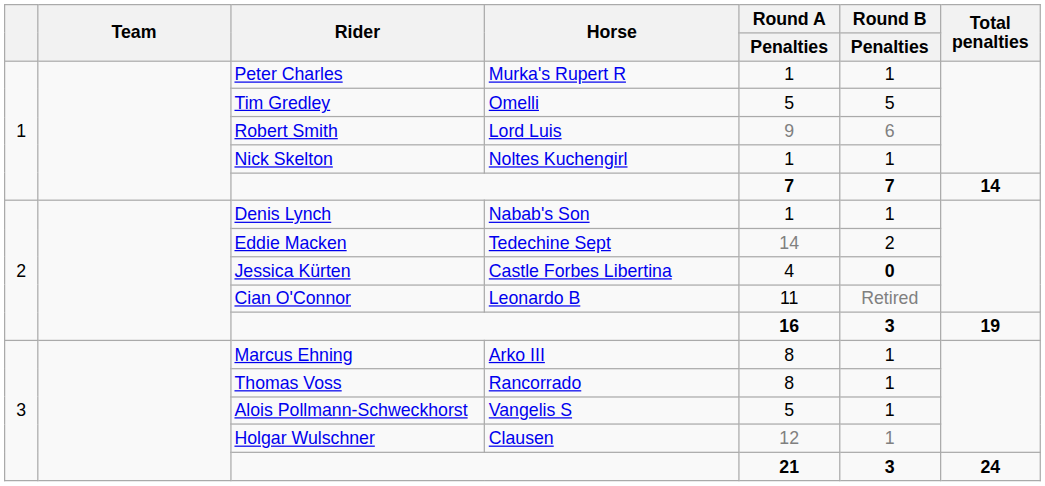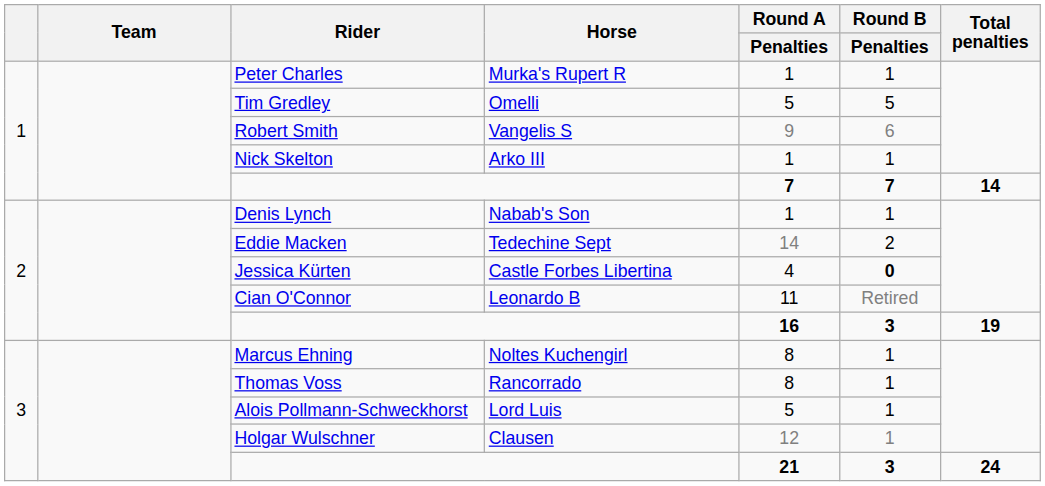Robert Smith | Horse: Lord Luis -> Vangelis S
Nick Skelton | Horse: Noltes Kuchengirl -> Arko III
Marcus Ehning | Horse: Arko III -> Noltes Kuchengirl
Alois Pollmann-Schweckhorst | Horse: Vangelis S -> Lord Luis
